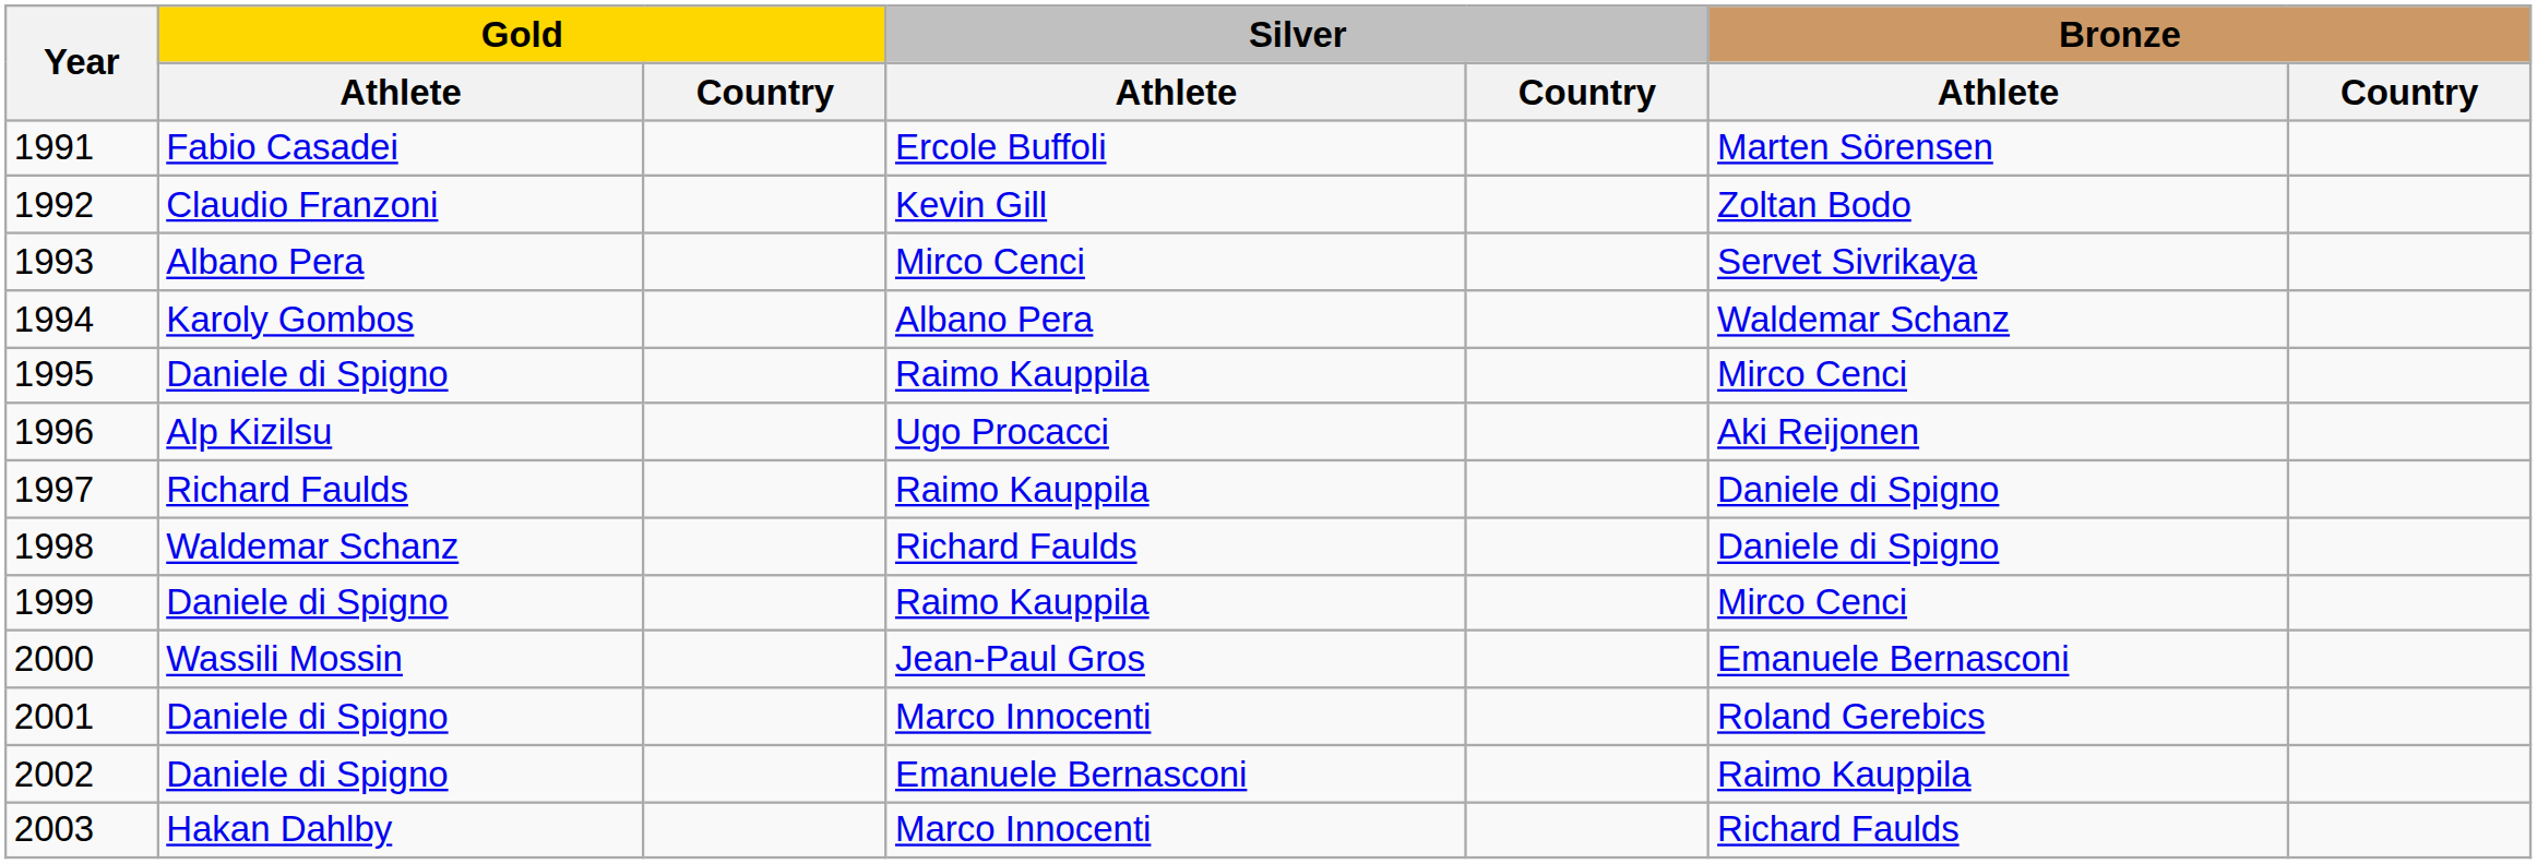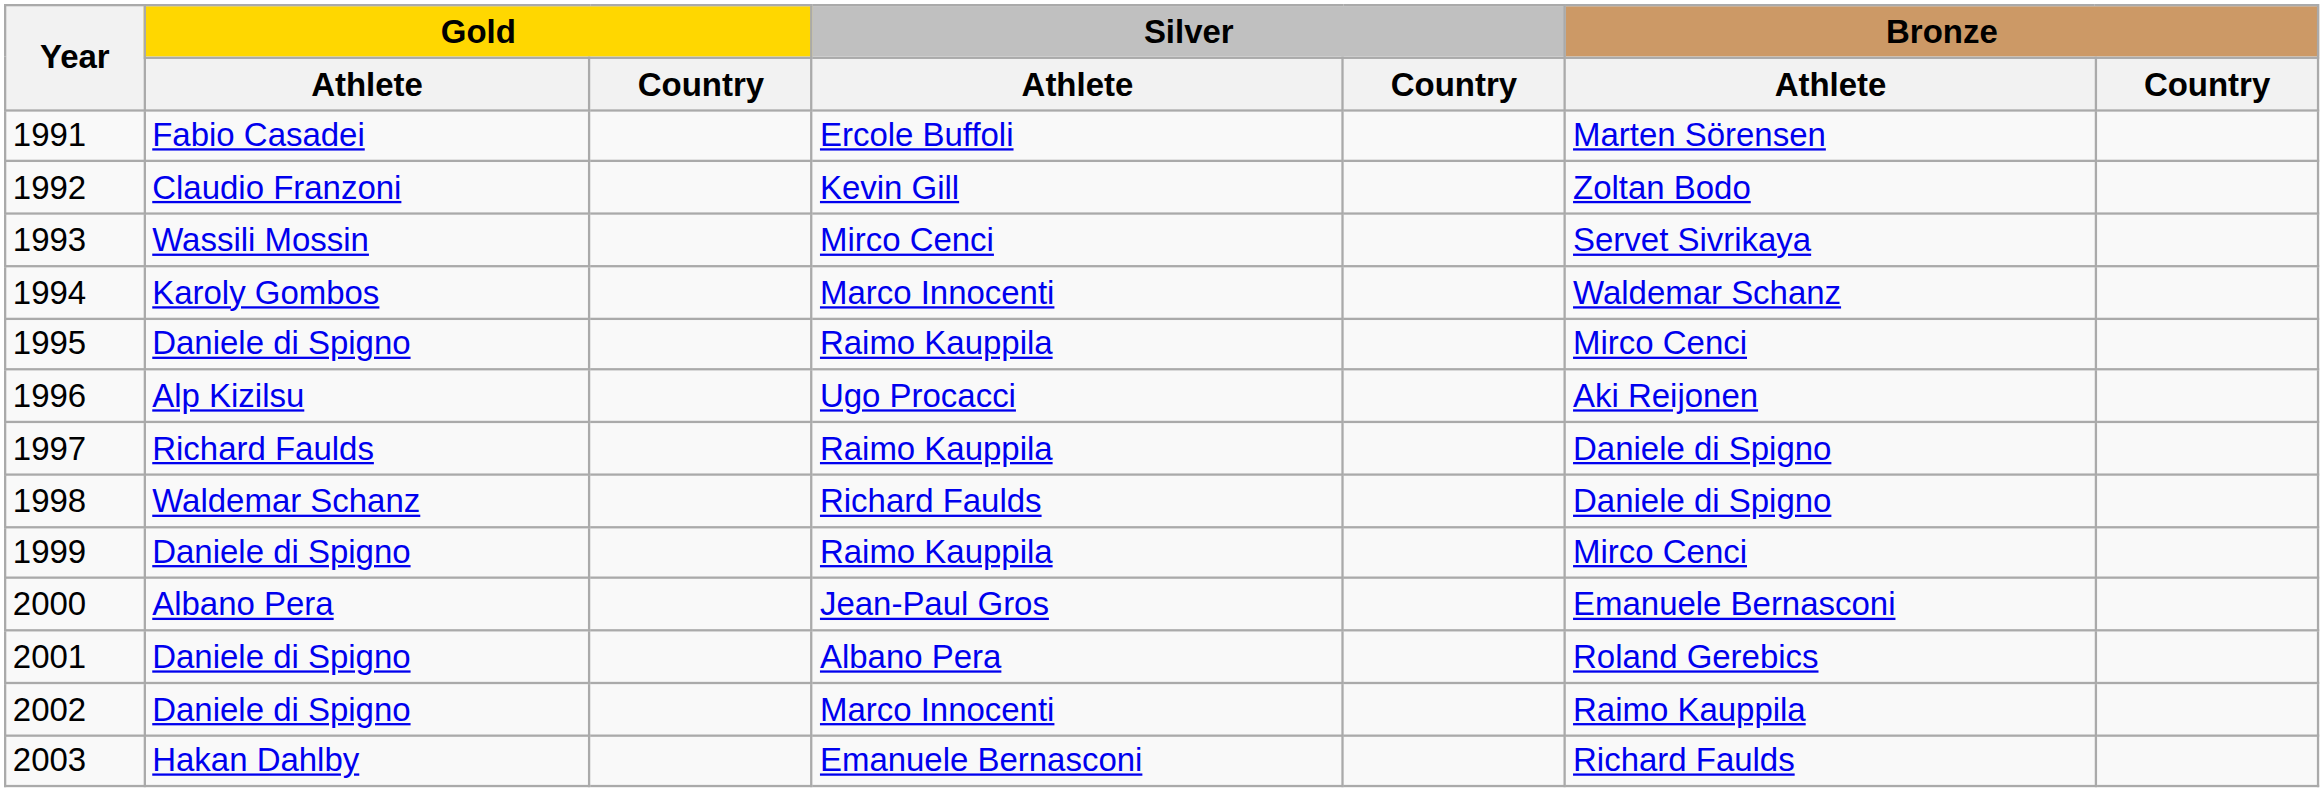1993 | Gold / Athlete: Albano Pera -> Wassili Mossin
1994 | Silver / Athlete: Albano Pera -> Marco Innocenti
2000 | Gold / Athlete: Wassili Mossin -> Albano Pera
2001 | Silver / Athlete: Marco Innocenti -> Albano Pera
2002 | Silver / Athlete: Emanuele Bernasconi -> Marco Innocenti
2003 | Silver / Athlete: Marco Innocenti -> Emanuele Bernasconi
